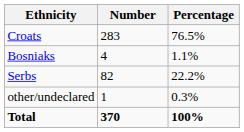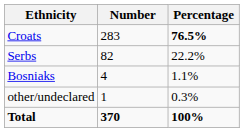Croats | Percentage: normal -> bold
rows swapped: Serbs <-> Bosniaks
